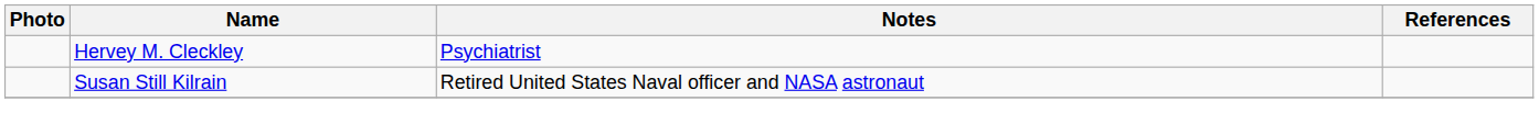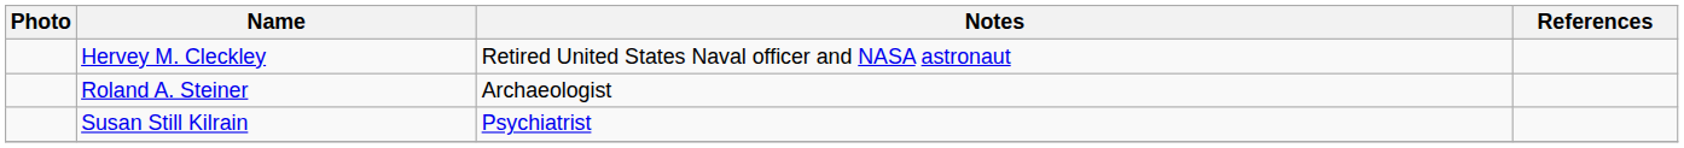Hervey M. Cleckley | Notes: Psychiatrist -> Retired United States Naval officer and NASA astronaut
+ row: Roland A. Steiner | Archaeologist
Susan Still Kilrain | Notes: Retired United States Naval officer and NASA astronaut -> Psychiatrist
